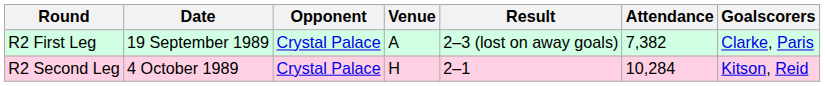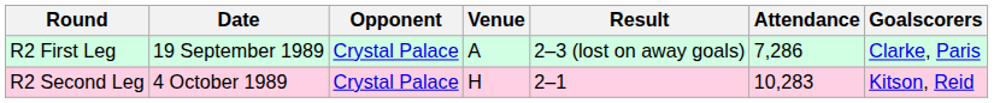R2 First Leg | Attendance: 7,382 -> 7,286
R2 Second Leg | Attendance: 10,284 -> 10,283
